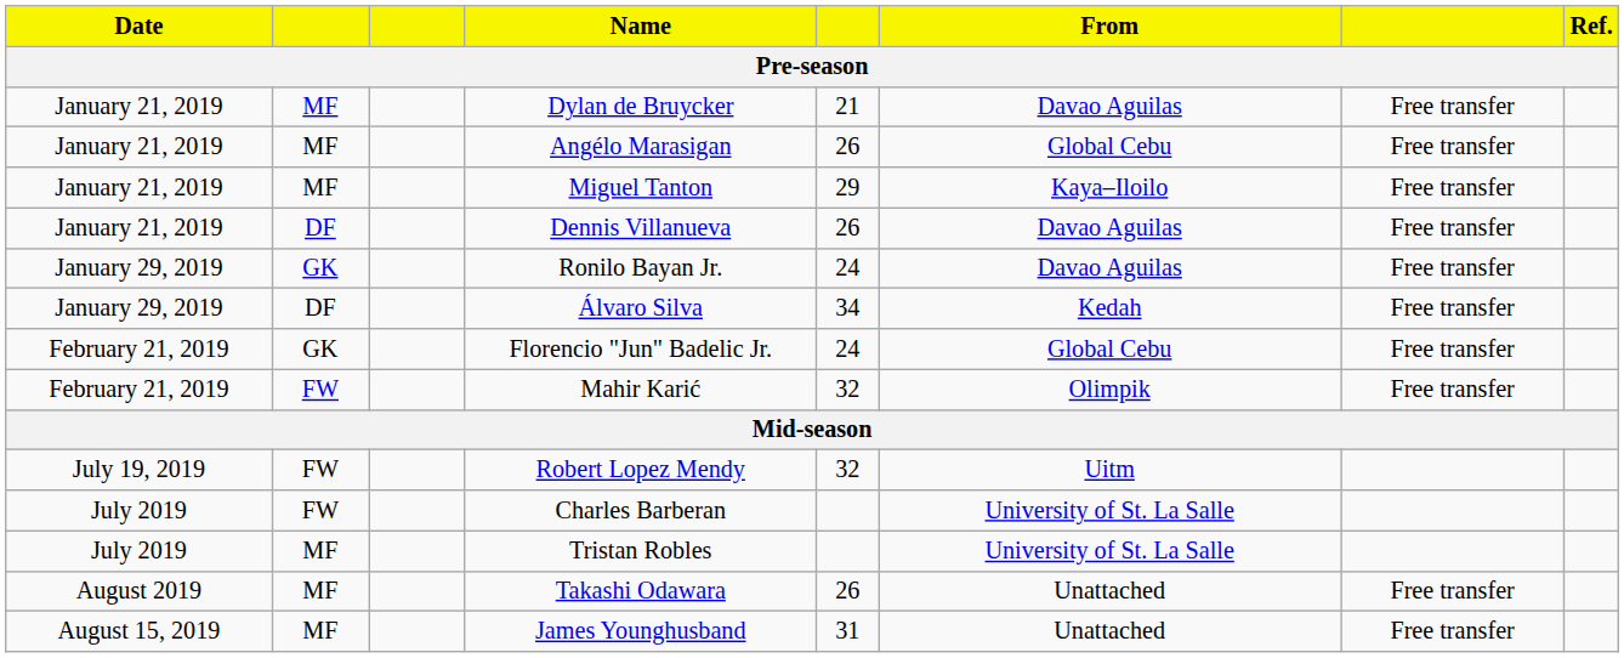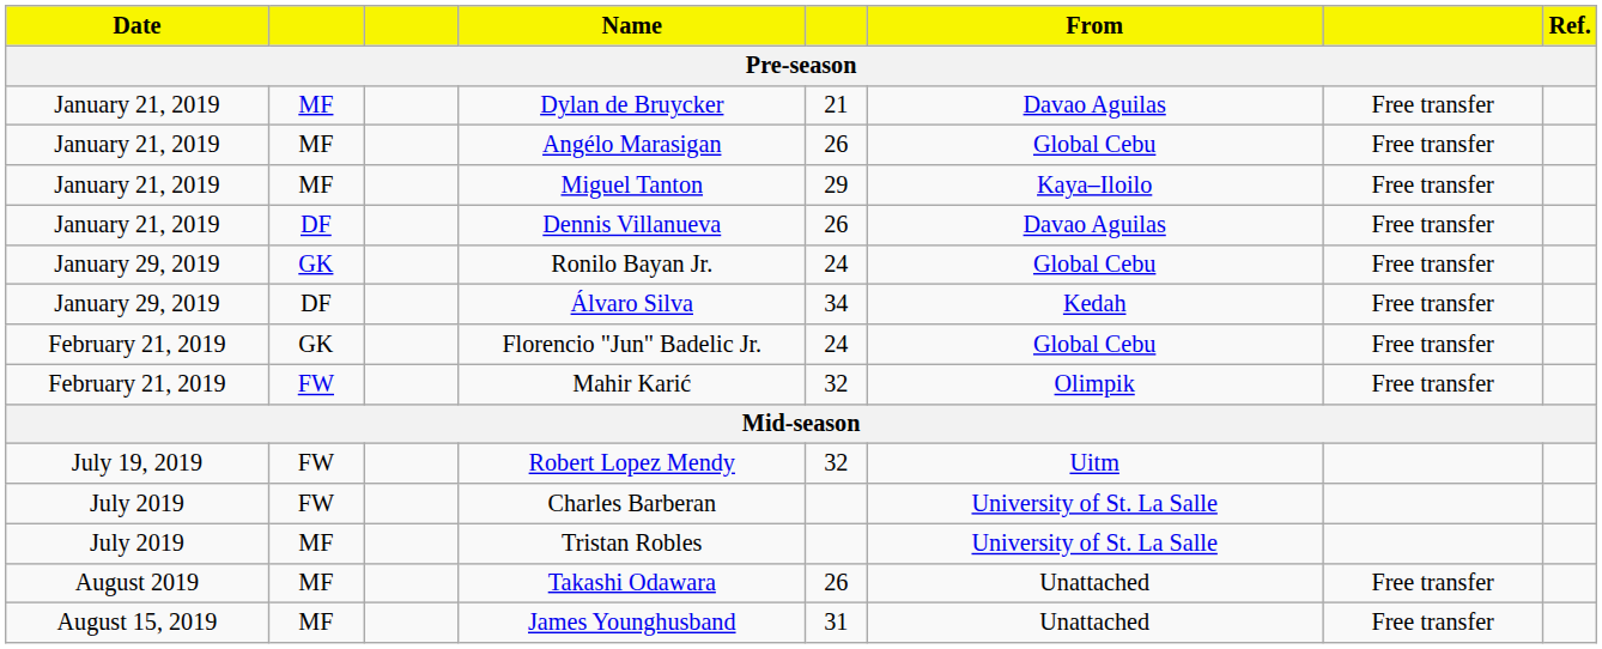Ronilo Bayan Jr. | From: Davao Aguilas -> Global Cebu
